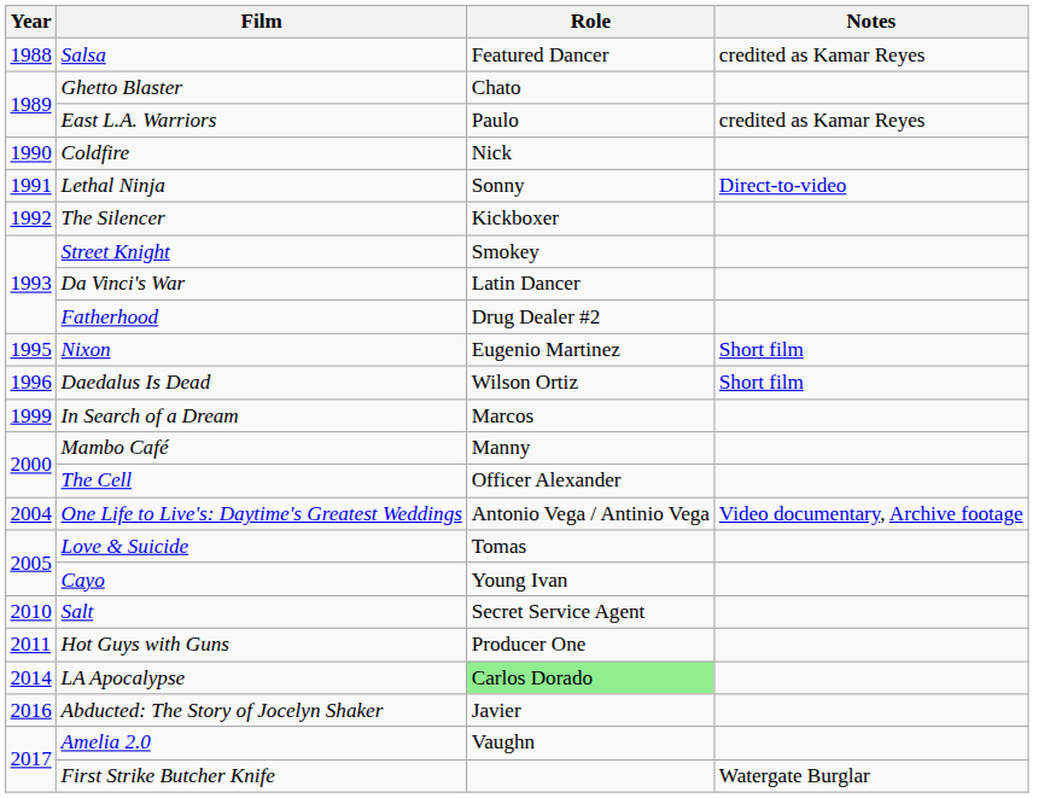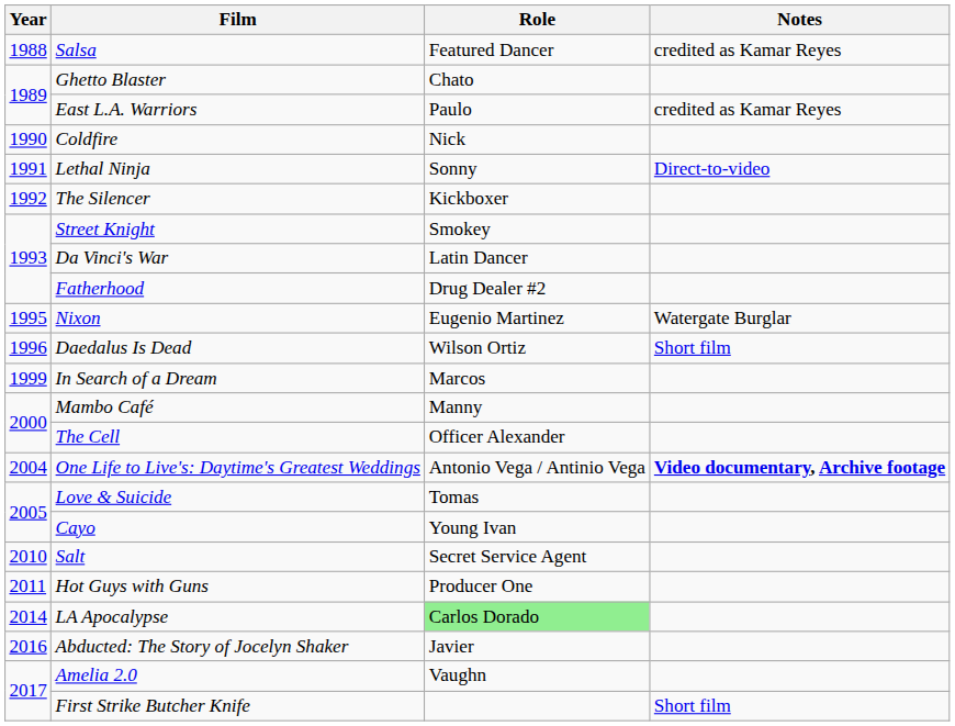Nixon | Notes: Short film -> Watergate Burglar
One Life to Live's: Daytime's Greatest Weddings | Notes: normal -> bold
First Strike Butcher Knife | Notes: Watergate Burglar -> Short film
